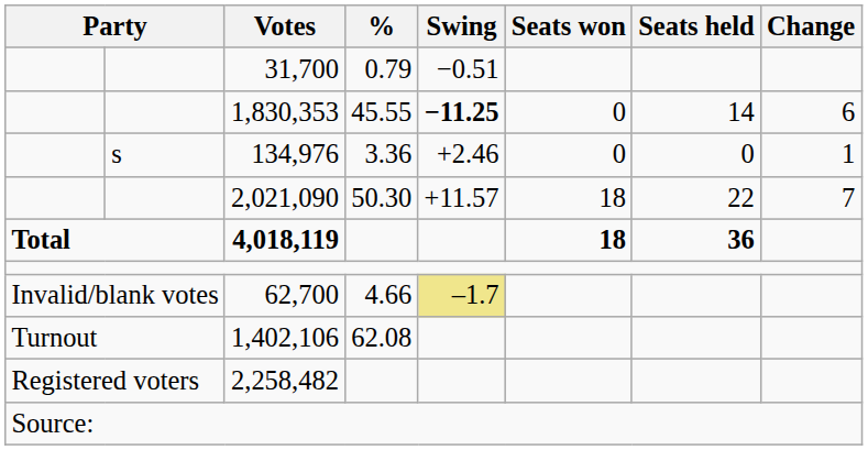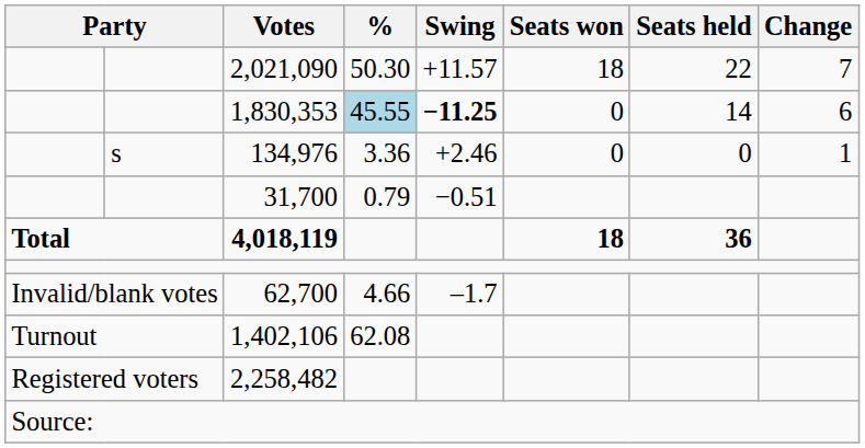rows swapped: 2,021,090 <-> 31,700
1,830,353 | %: no background -> lightblue background
62,700 | Swing: khaki background -> no background
